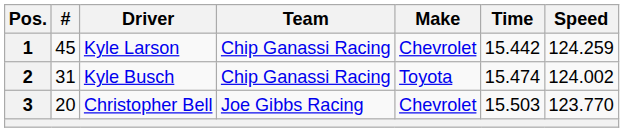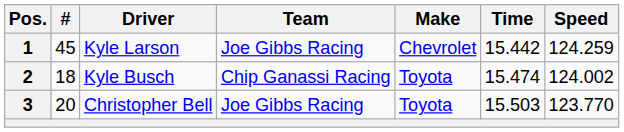1 | Team: Chip Ganassi Racing -> Joe Gibbs Racing
2 | #: 31 -> 18
3 | Make: Chevrolet -> Toyota
